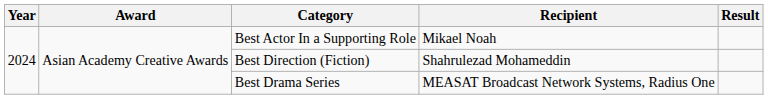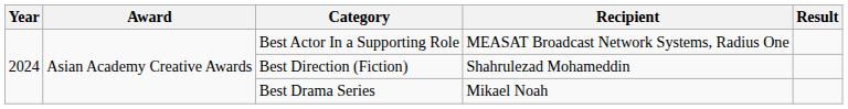Best Actor In a Supporting Role | Recipient: Mikael Noah -> MEASAT Broadcast Network Systems, Radius One
Best Drama Series | Recipient: MEASAT Broadcast Network Systems, Radius One -> Mikael Noah
